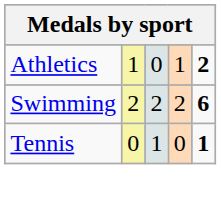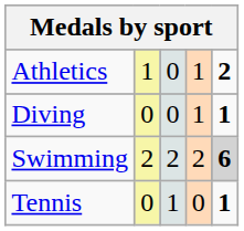+ row: Diving | 0 | 0 | 1 | 1
Swimming | column 5: no background -> lightgrey background
